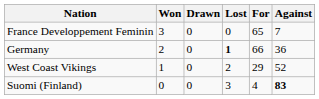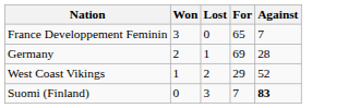- column: Drawn | 0 | 0 | 0 | 0
Germany | Lost: bold -> normal
Germany | For: 66 -> 69
Germany | Against: 36 -> 28
Suomi (Finland) | For: 4 -> 7
